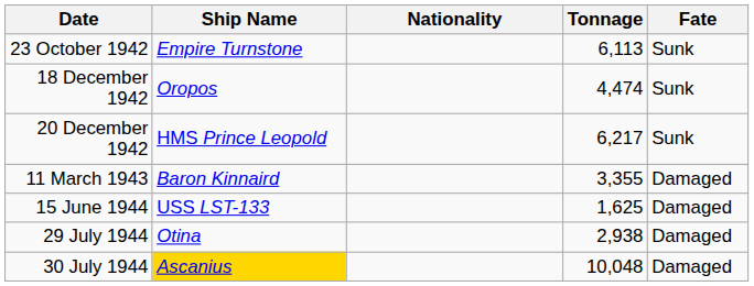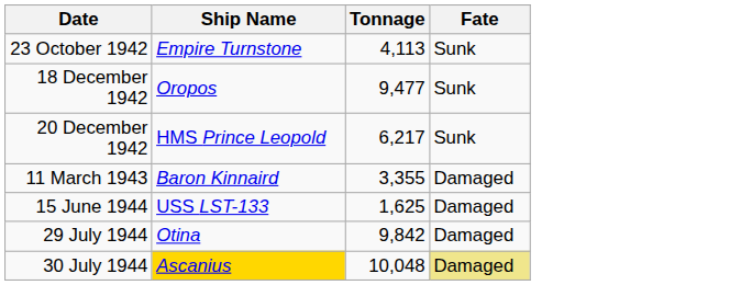- column: Nationality
23 October 1942 | Tonnage: 6,113 -> 4,113
18 December 1942 | Tonnage: 4,474 -> 9,477
29 July 1944 | Tonnage: 2,938 -> 9,842
30 July 1944 | Fate: no background -> khaki background
